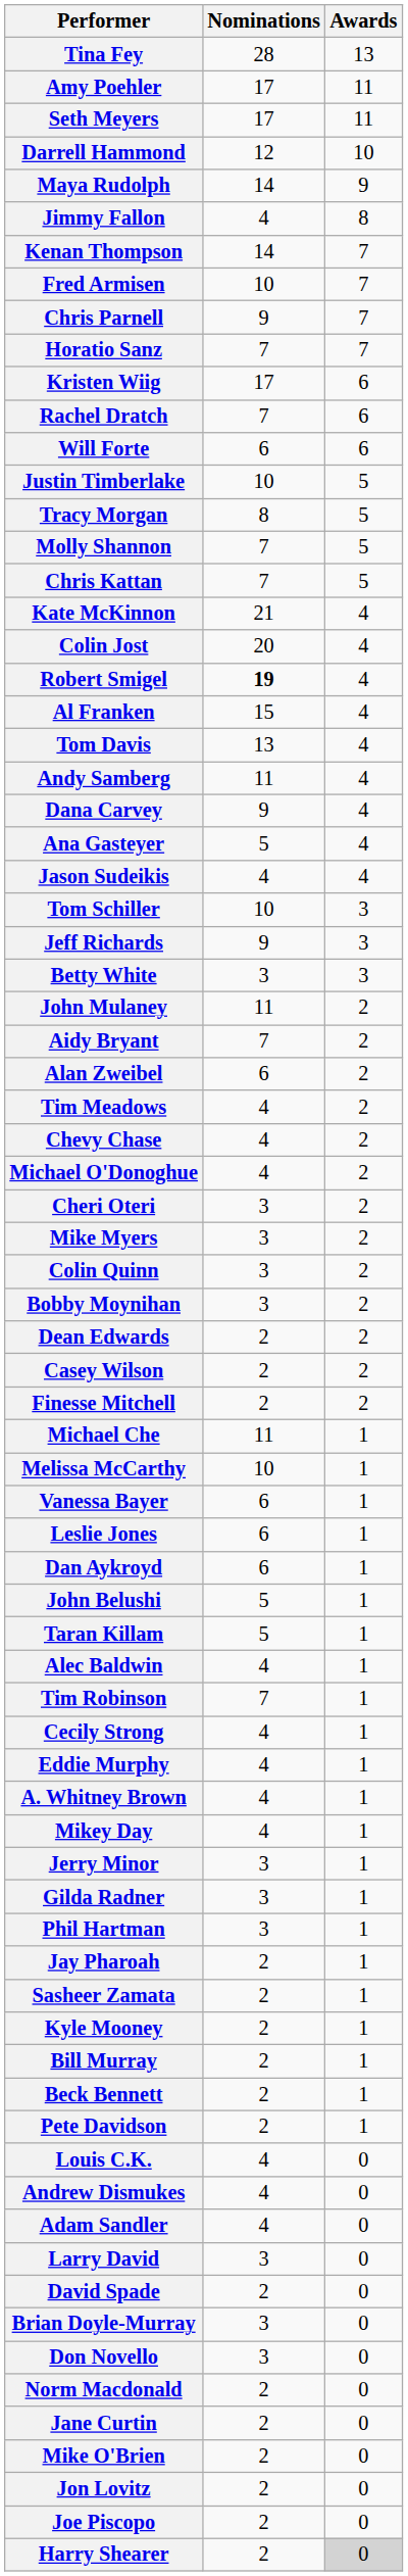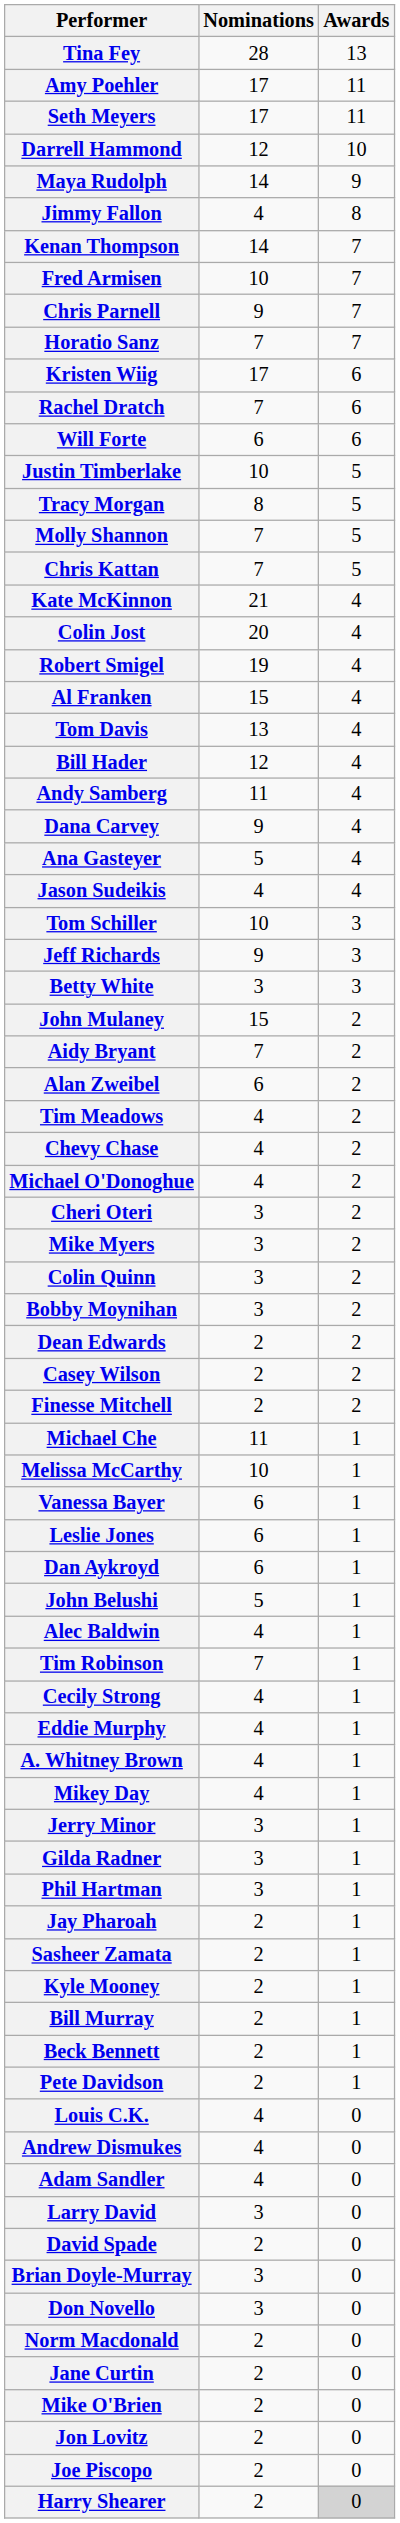Robert Smigel | Nominations: bold -> normal
+ row: Bill Hader | 12 | 4
John Mulaney | Nominations: 11 -> 15
- row: Taran Killam | 5 | 1
